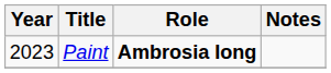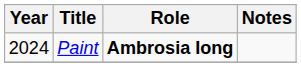Paint | Year: 2023 -> 2024
